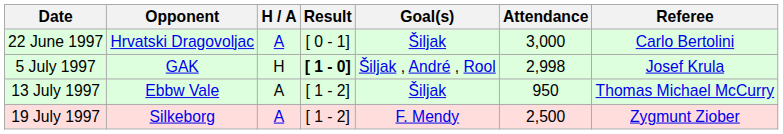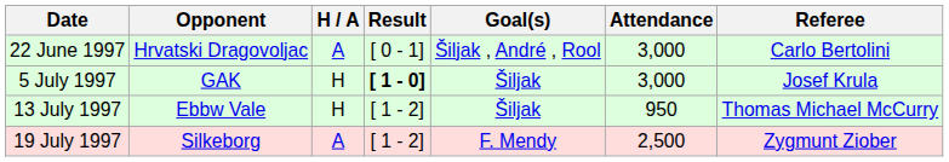22 June 1997 | Goal(s): Šiljak -> Šiljak , André , Rool
5 July 1997 | Goal(s): Šiljak , André , Rool -> Šiljak
5 July 1997 | Attendance: 2,998 -> 3,000
13 July 1997 | H / A: A -> H
